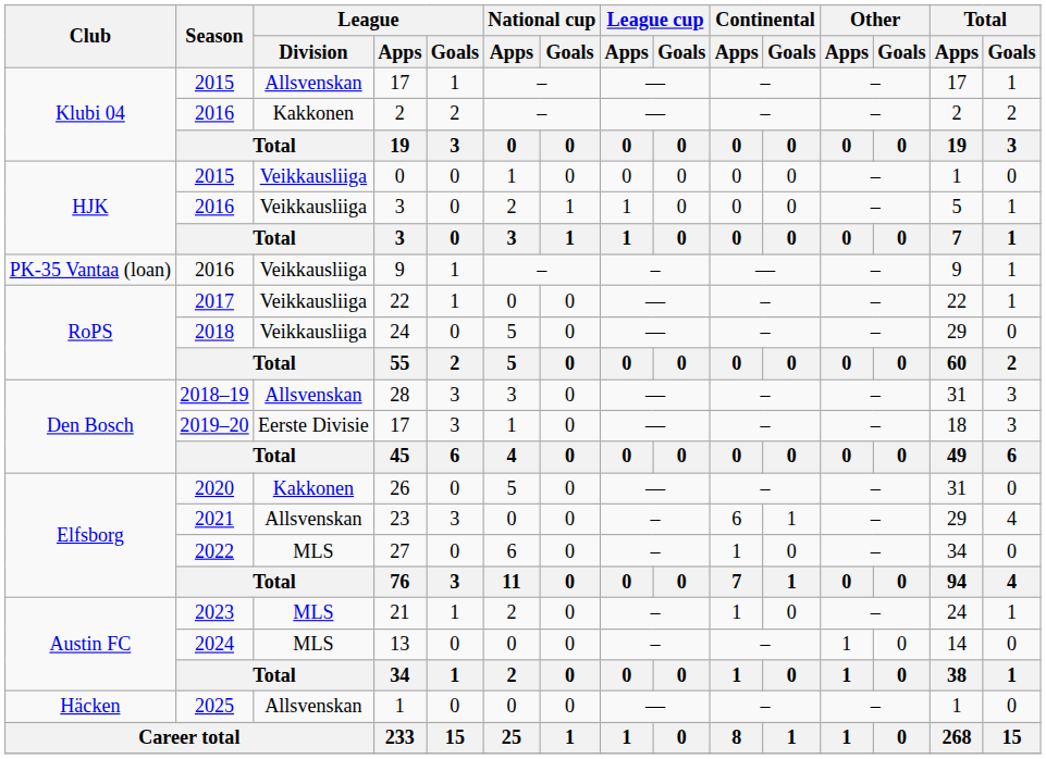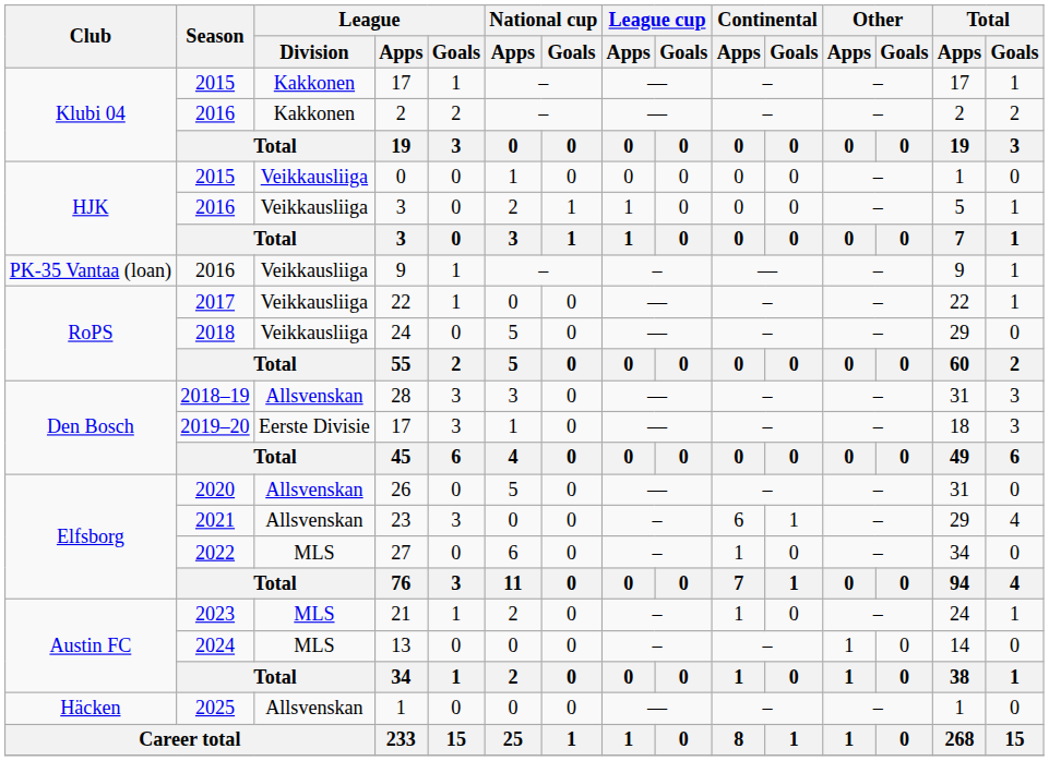2015 / 17 | League / Division: Allsvenskan -> Kakkonen
26 | League / Division: Kakkonen -> Allsvenskan
